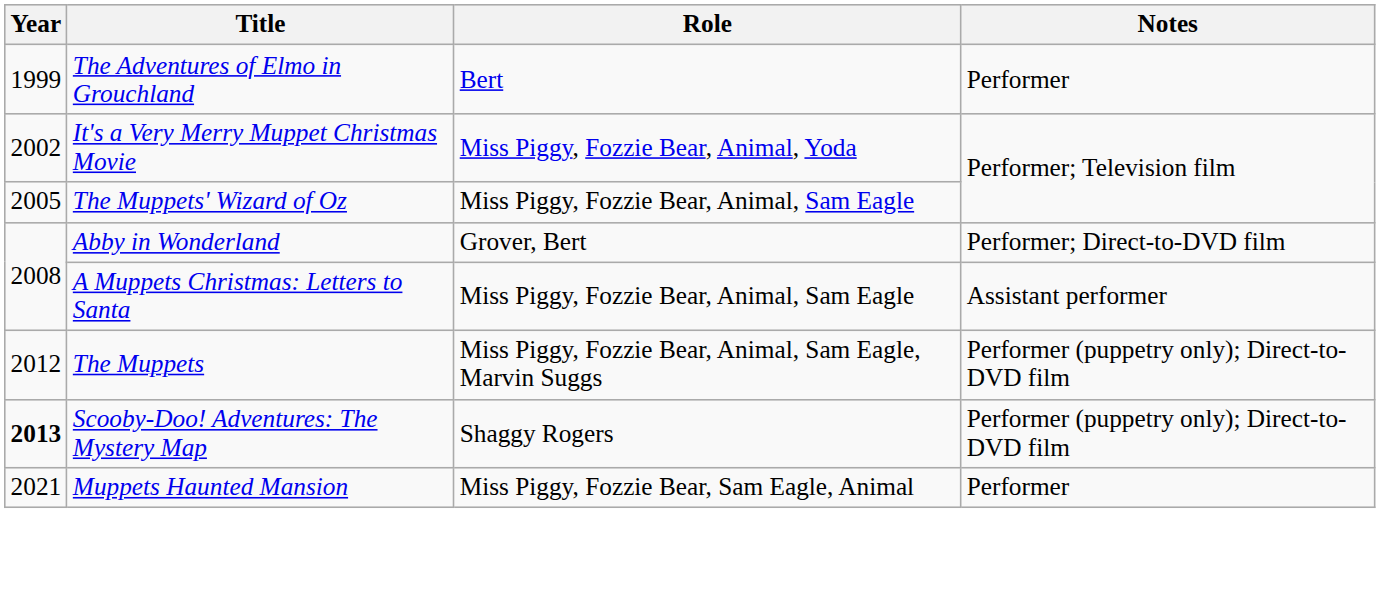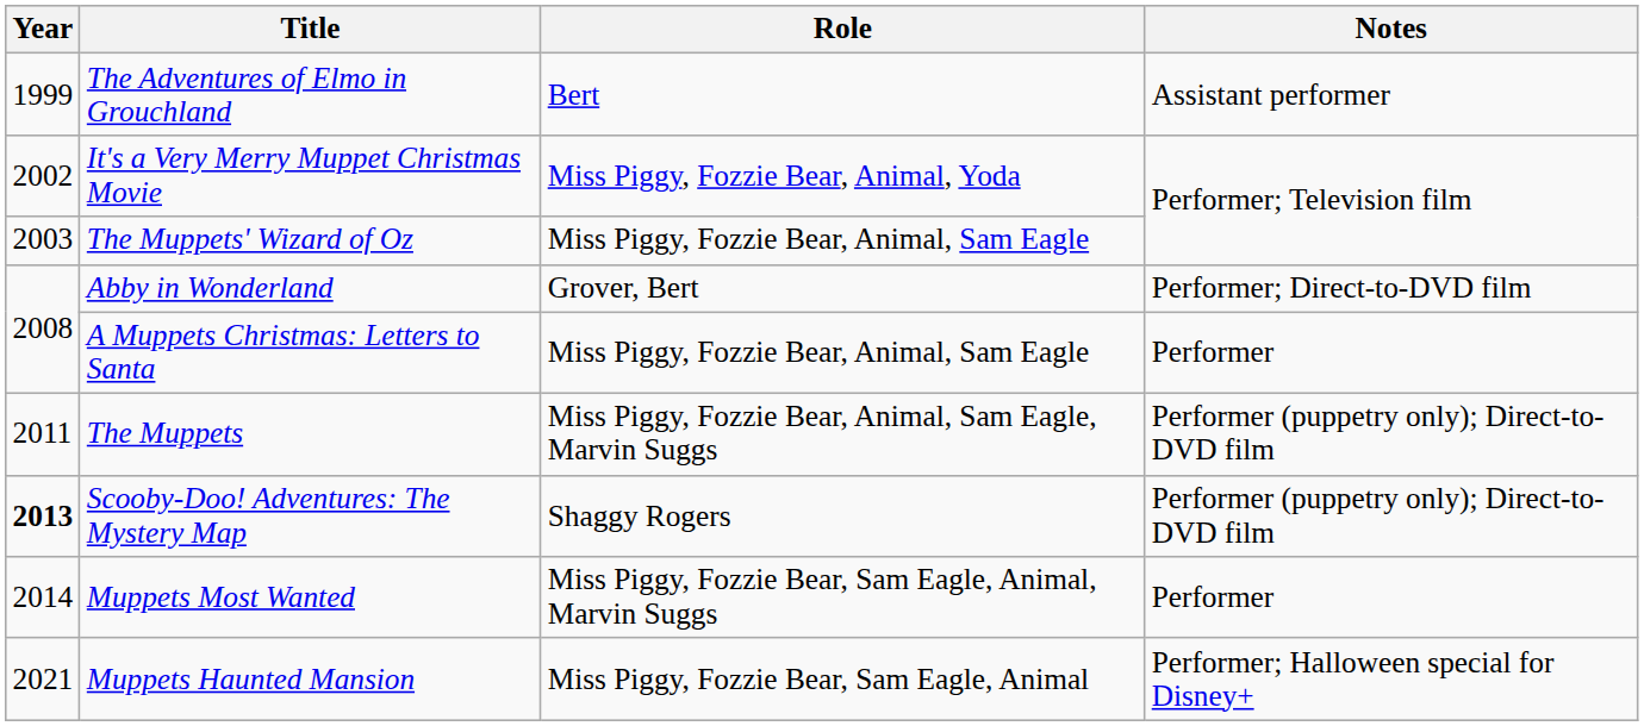The Adventures of Elmo in Grouchland | Notes: Performer -> Assistant performer
The Muppets' Wizard of Oz | Year: 2005 -> 2003
A Muppets Christmas: Letters to Santa | Notes: Assistant performer -> Performer
The Muppets | Year: 2012 -> 2011
+ row: 2014 | Muppets Most Wanted | Miss Piggy, Fozzie Bear, Sam Eagle, Animal, Marvin Suggs | Performer
Muppets Haunted Mansion | Notes: Performer -> Performer; Halloween special for Disney+
